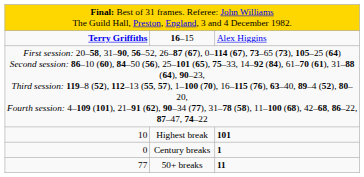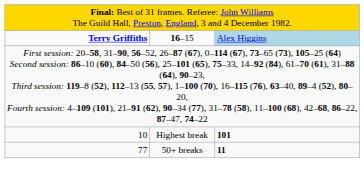16–15 | column 3: no background -> lightblue background
- row: 0 | Century breaks | 1
